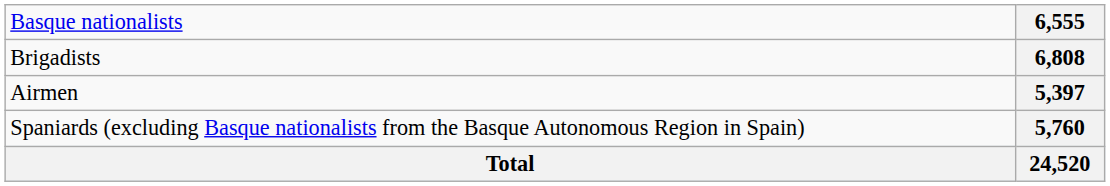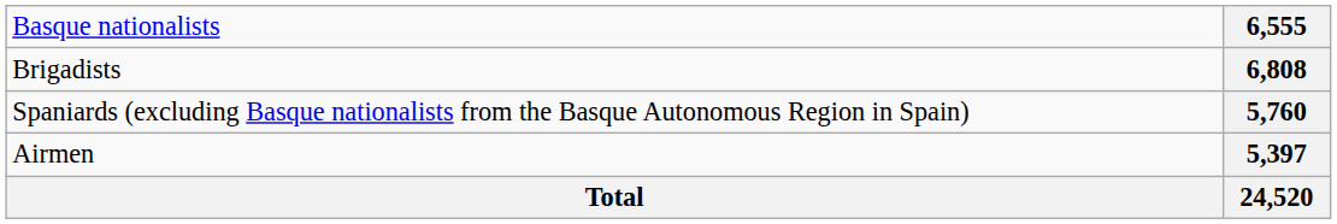rows swapped: 5,397 <-> 5,760
